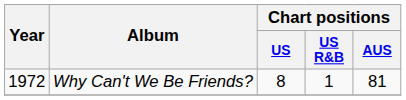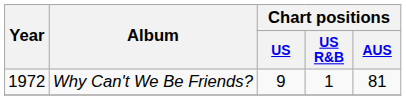Why Can't We Be Friends? | Chart positions / US: 8 -> 9
